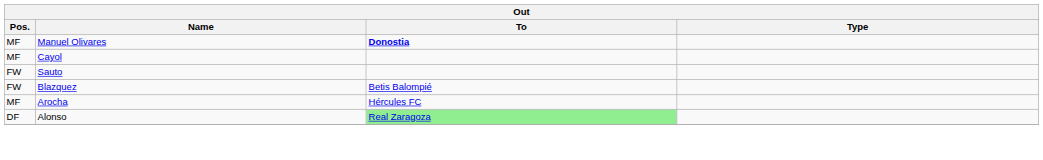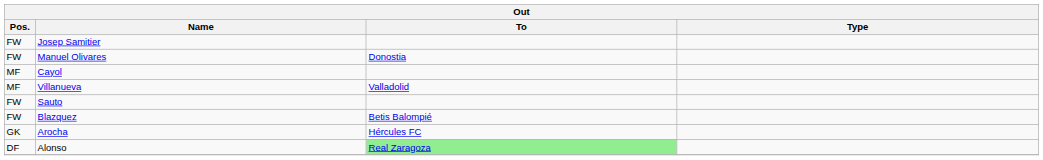+ row: FW | Josep Samitier
Manuel Olivares | Pos.: MF -> FW
Manuel Olivares | To: bold -> normal
+ row: MF | Villanueva | Valladolid
Arocha | Pos.: MF -> GK
